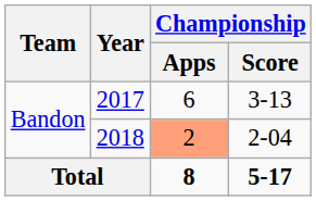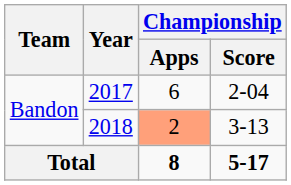2017 | Championship / Score: 3-13 -> 2-04
2018 | Championship / Score: 2-04 -> 3-13
